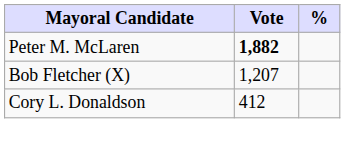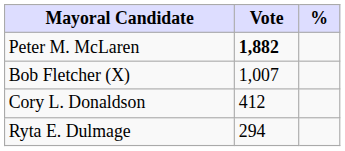Bob Fletcher (X) | Vote: 1,207 -> 1,007
+ row: Ryta E. Dulmage | 294
